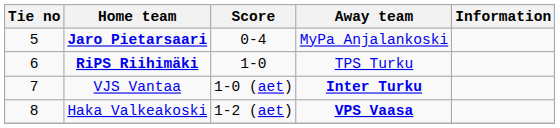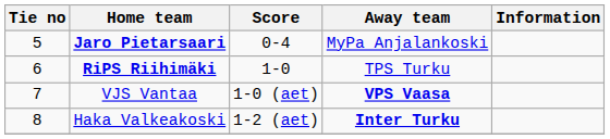VJS Vantaa | Away team: Inter Turku -> VPS Vaasa
Haka Valkeakoski | Away team: VPS Vaasa -> Inter Turku
